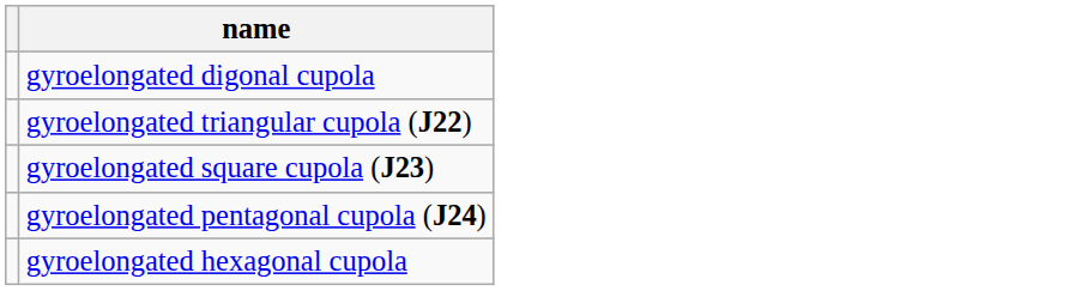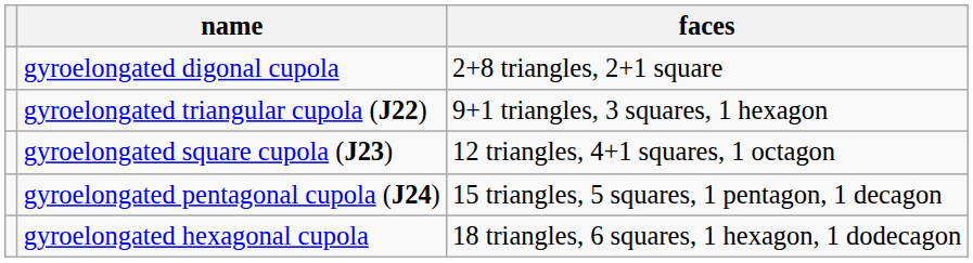+ column: faces | 2+8 triangles, 2+1 square | 9+1 triangles, 3 squares, 1 hexagon | 12 triangles, 4+1 squares, 1 octagon | 15 triangles, 5 squares, 1 pentagon, 1 decagon | 18 triangles, 6 squares, 1 hexagon, 1 dodecagon
